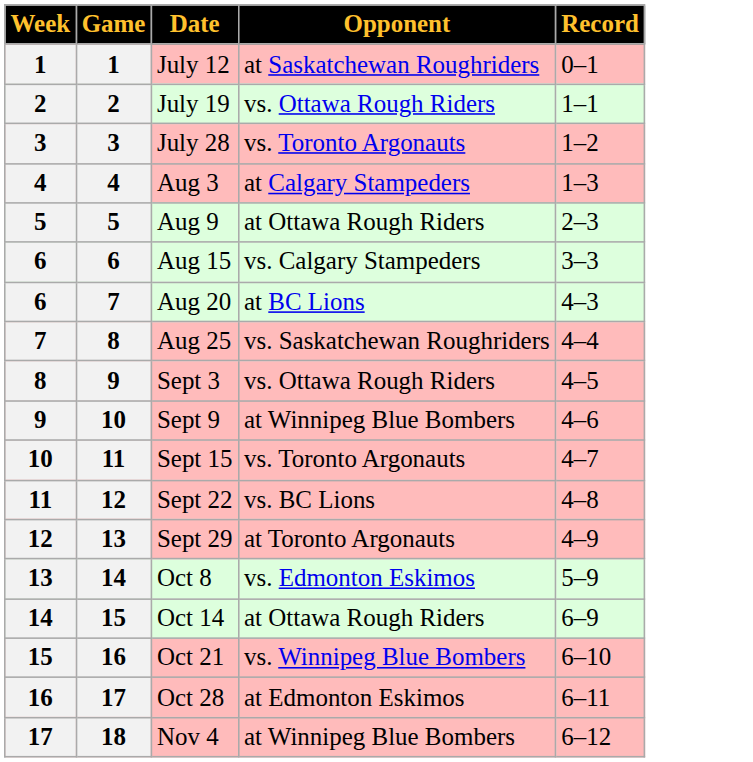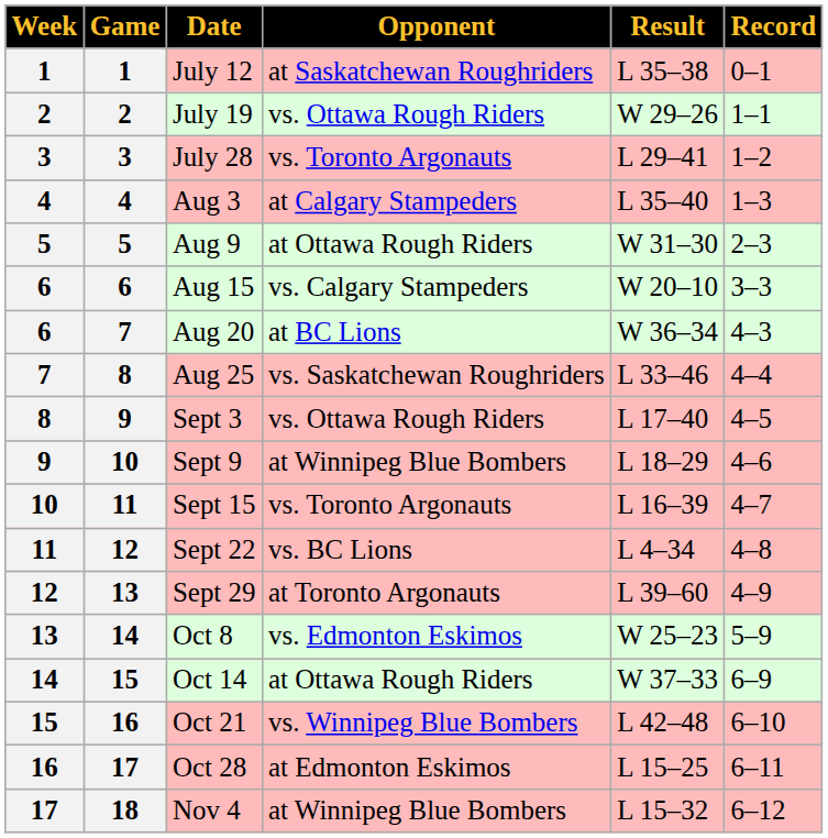+ column: Result | L 35–38 | W 29–26 | L 29–41 | L 35–40 | W 31–30 | W 20–10 | W 36–34 | L 33–46 | L 17–40 | L 18–29 | L 16–39 | L 4–34 | L 39–60 | W 25–23 | W 37–33 | L 42–48 | L 15–25 | L 15–32
